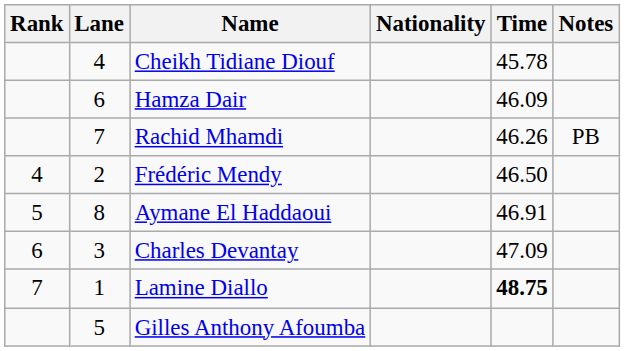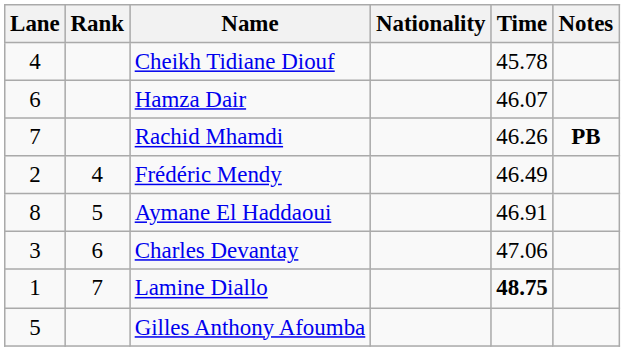columns swapped: Rank <-> Lane
Hamza Dair | Time: 46.09 -> 46.07
Rachid Mhamdi | Notes: normal -> bold
Frédéric Mendy | Time: 46.50 -> 46.49
Charles Devantay | Time: 47.09 -> 47.06
